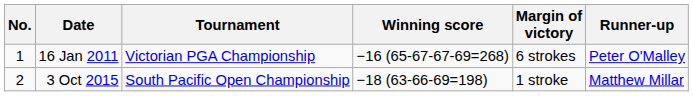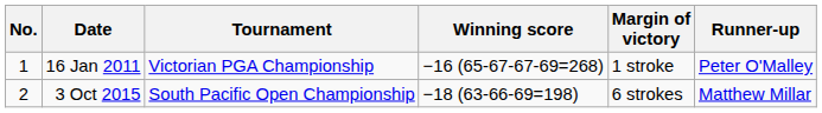16 Jan 2011 | Margin of victory: 6 strokes -> 1 stroke
3 Oct 2015 | Margin of victory: 1 stroke -> 6 strokes
